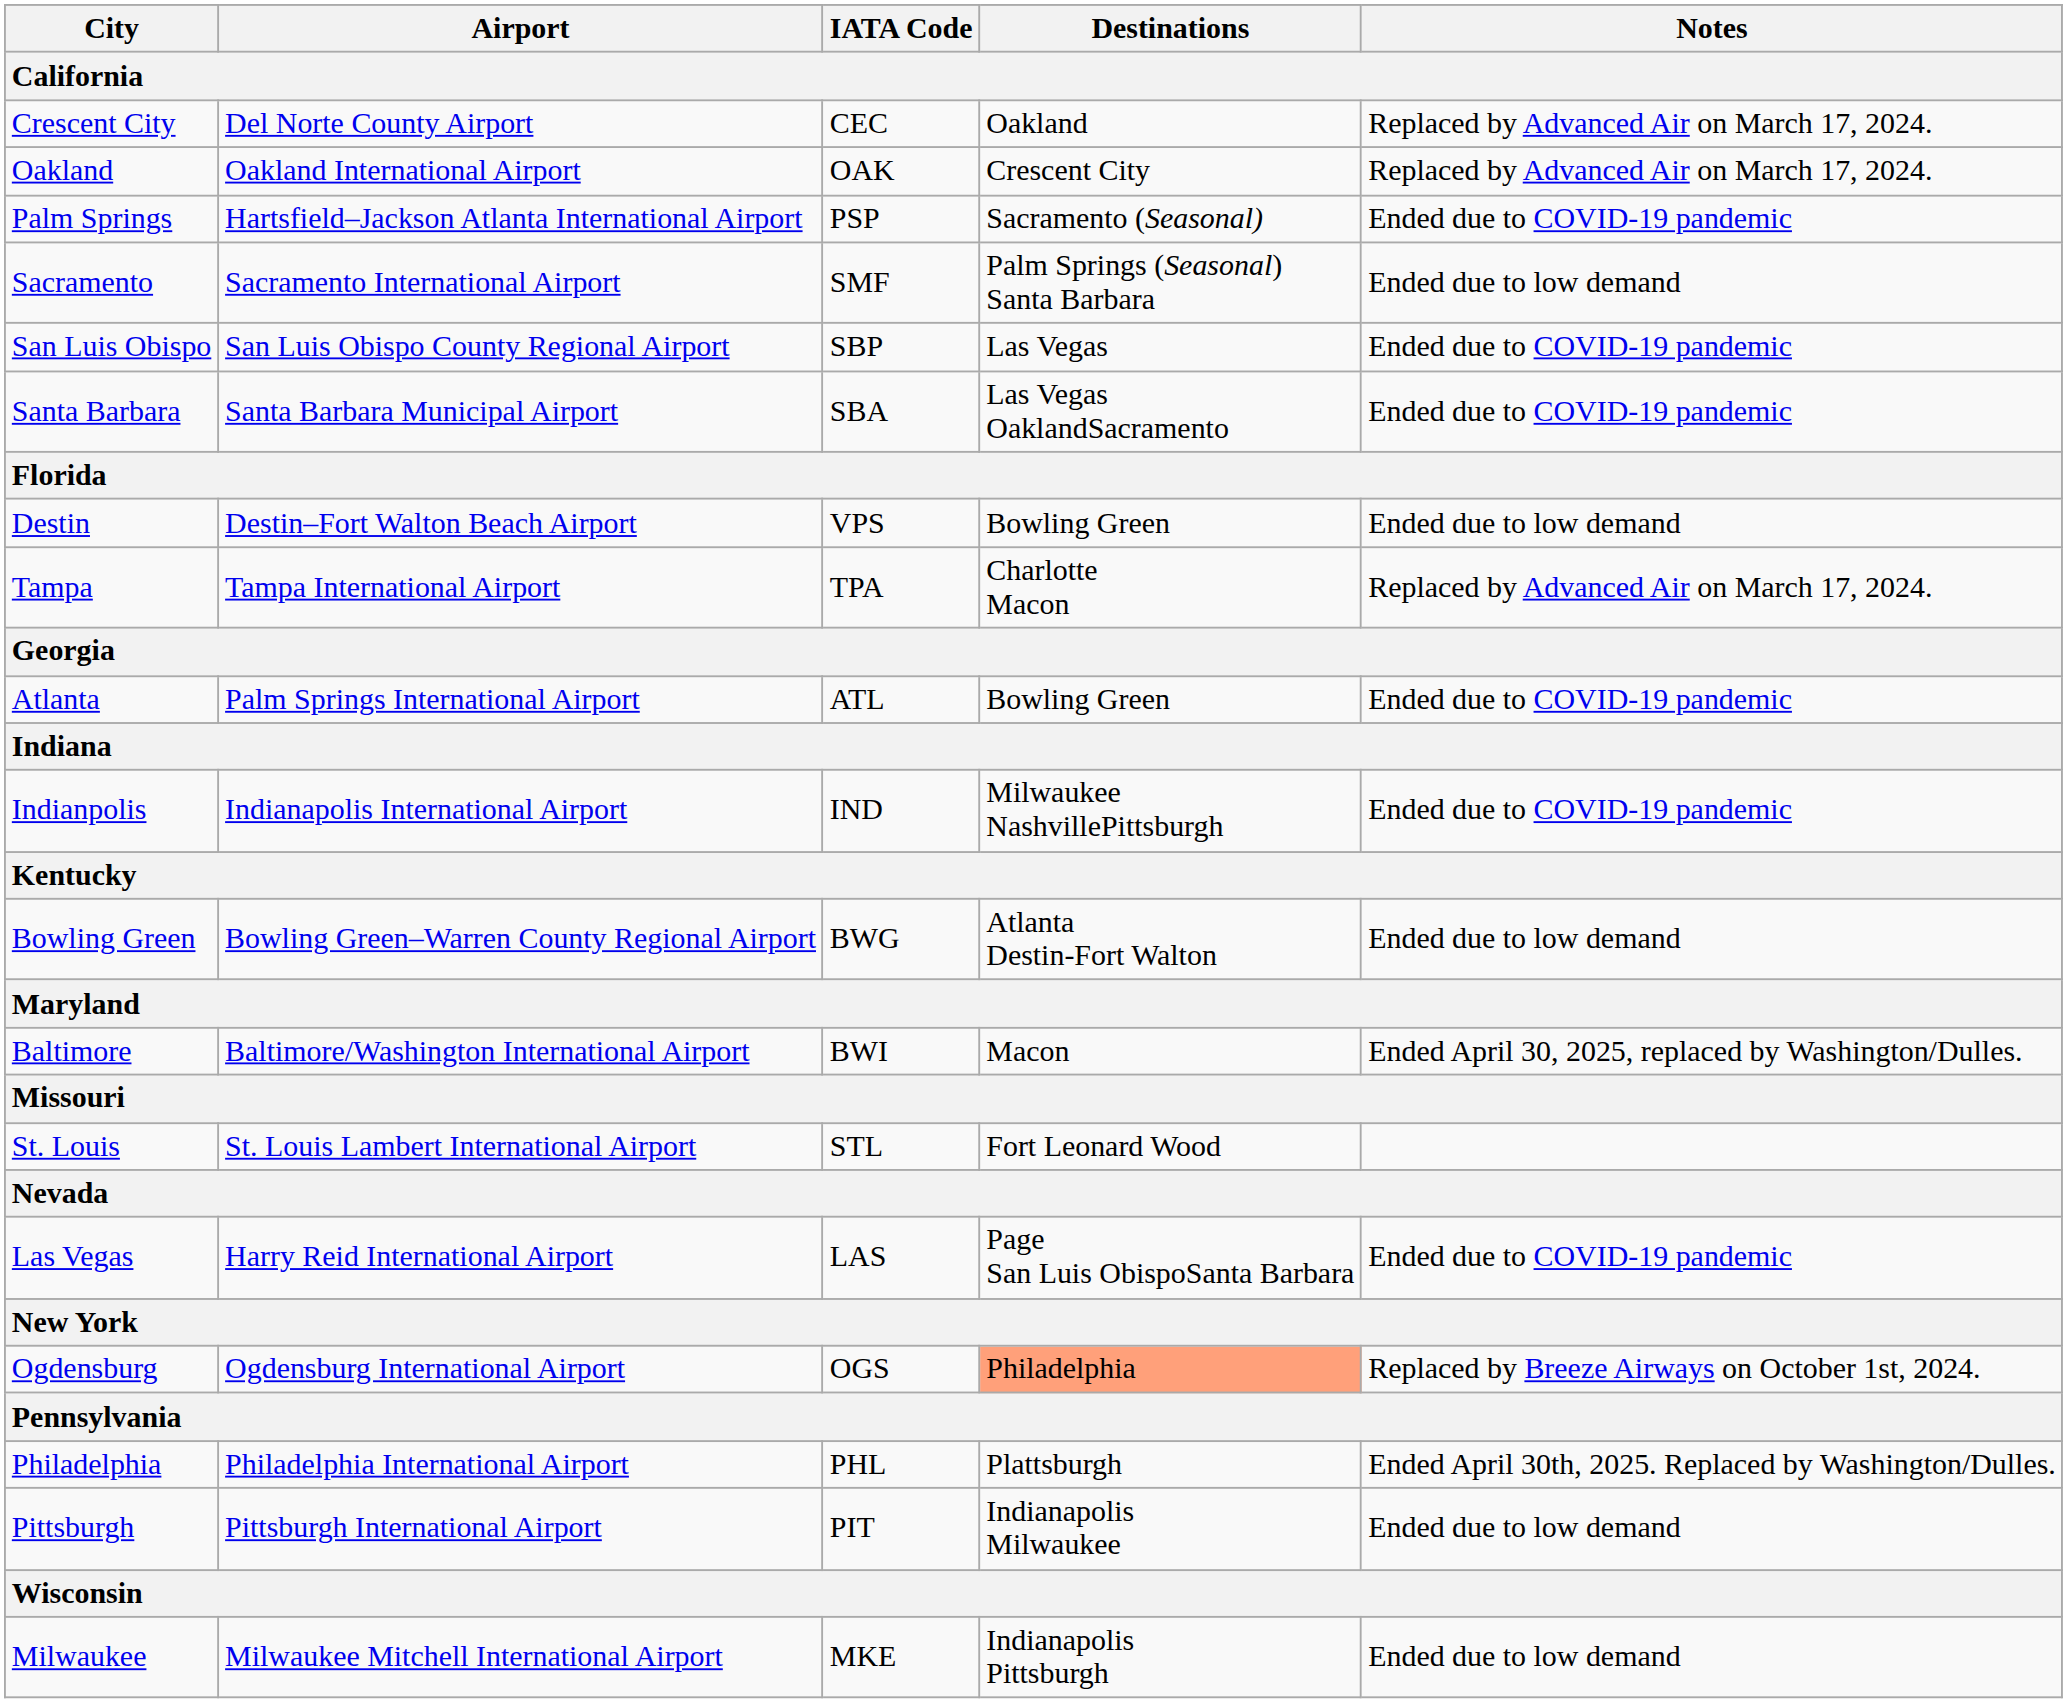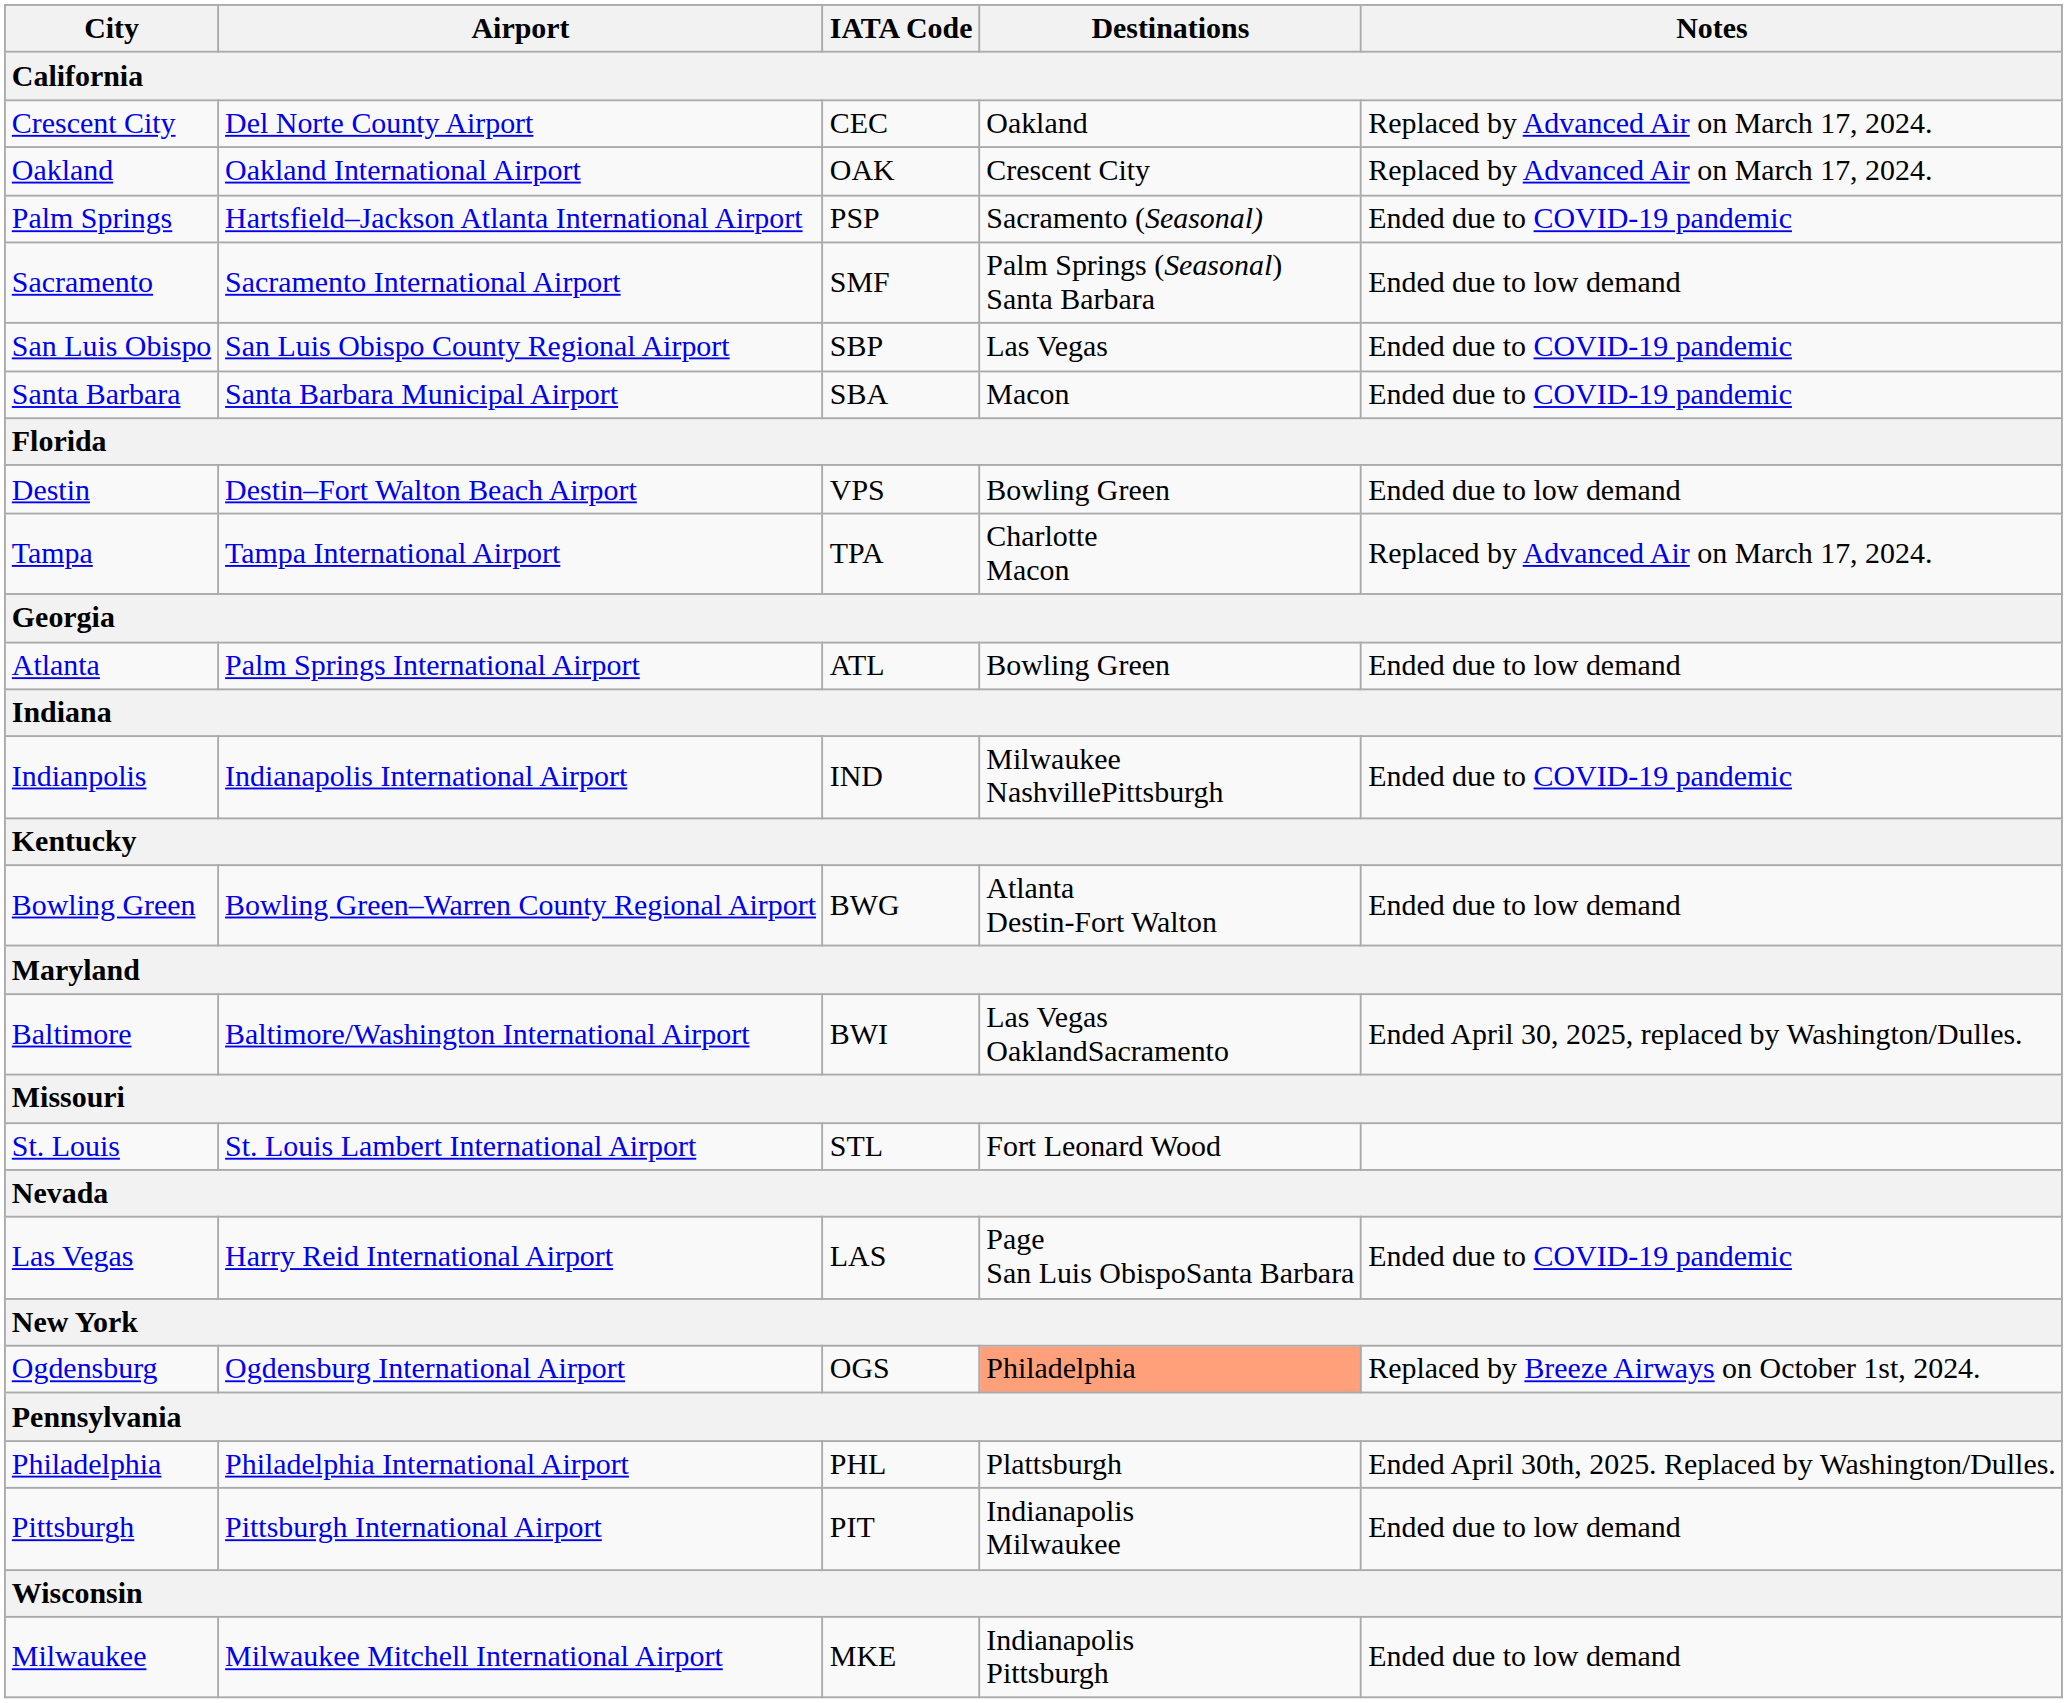Santa Barbara | Destinations: Las Vegas OaklandSacramento -> Macon
Atlanta | Notes: Ended due to COVID-19 pandemic -> Ended due to low demand
Baltimore | Destinations: Macon -> Las Vegas OaklandSacramento
